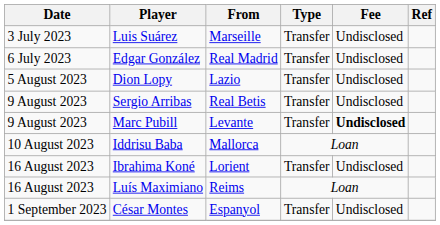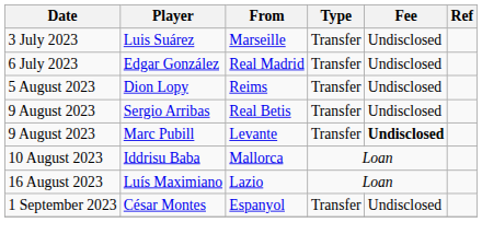Dion Lopy | From: Lazio -> Reims
- row: 16 August 2023 | Ibrahima Koné | Lorient | Transfer | Undisclosed
Luís Maximiano | From: Reims -> Lazio
